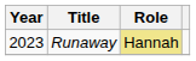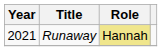Runaway | Year: 2023 -> 2021
